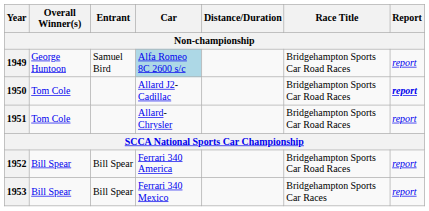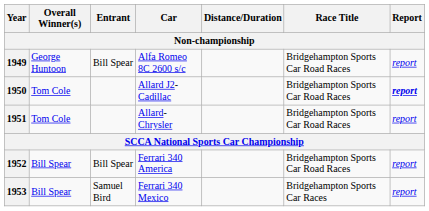1949 | Entrant: Samuel Bird -> Bill Spear
1949 | Car: lightblue background -> no background
1953 | Entrant: Bill Spear -> Samuel Bird
